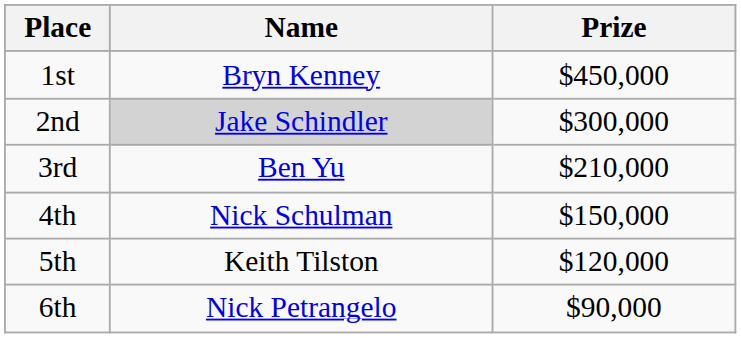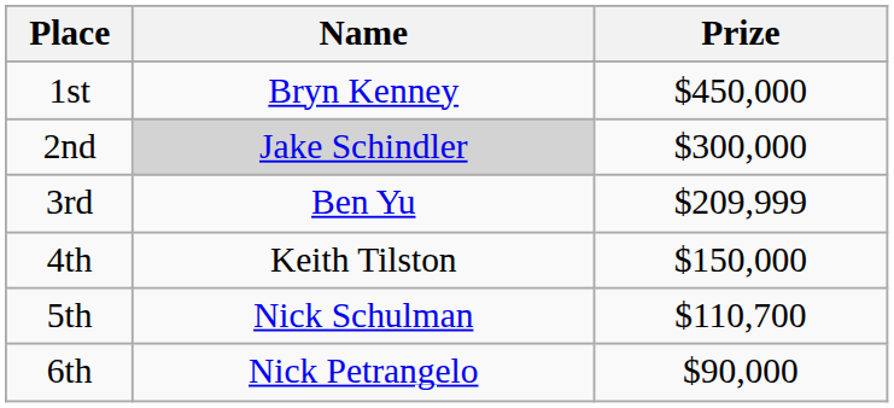3rd | Prize: $210,000 -> $209,999
4th | Name: Nick Schulman -> Keith Tilston
5th | Name: Keith Tilston -> Nick Schulman
5th | Prize: $120,000 -> $110,700
